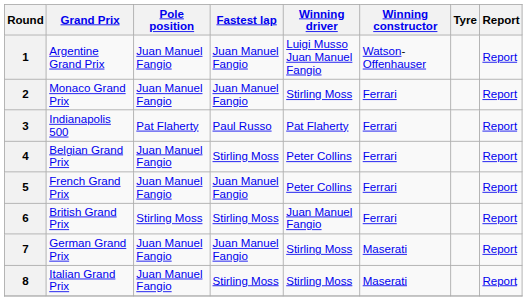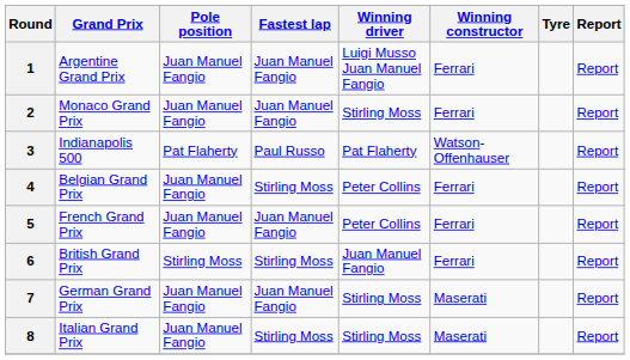1 | Winning constructor: Watson-Offenhauser -> Ferrari
3 | Winning constructor: Ferrari -> Watson-Offenhauser
